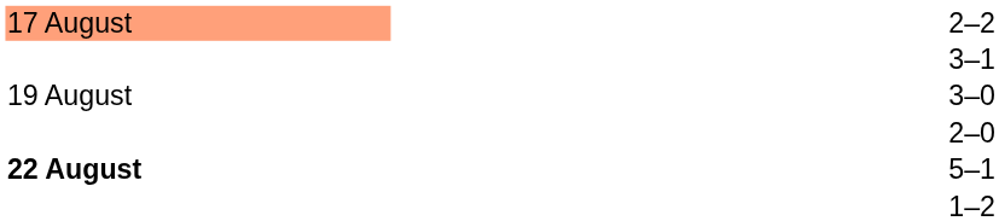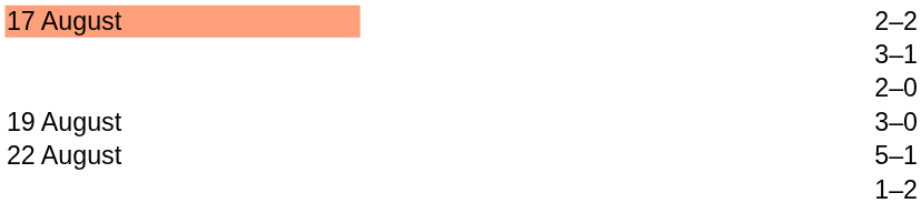rows swapped: 3–0 <-> 2–0
5–1 | column 1: bold -> normal
